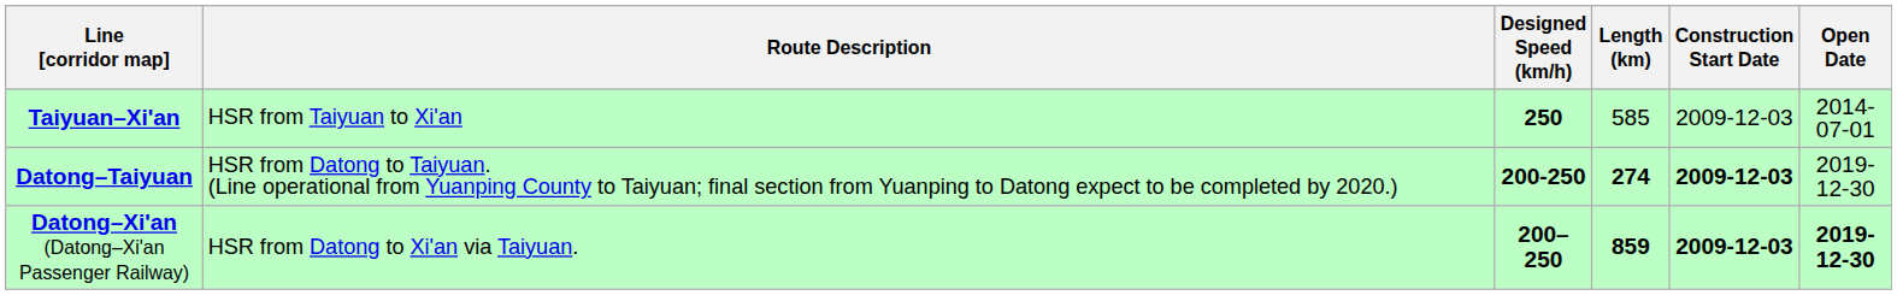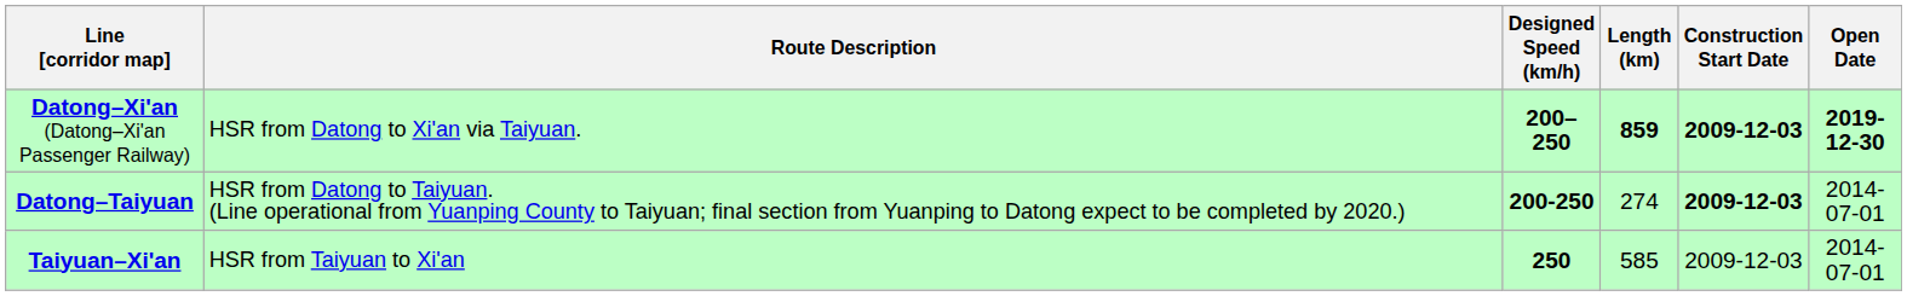rows swapped: Datong–Xi'an (Datong–Xi'an Passenger Railway) <-> Taiyuan–Xi'an
Datong–Taiyuan | Length (km): bold -> normal
Datong–Taiyuan | Open Date: 2019-12-30 -> 2014-07-01
